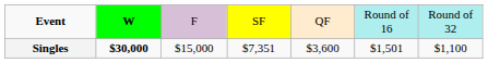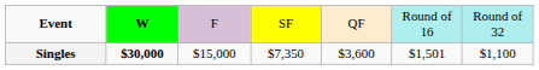Singles | column 4: $7,351 -> $7,350
